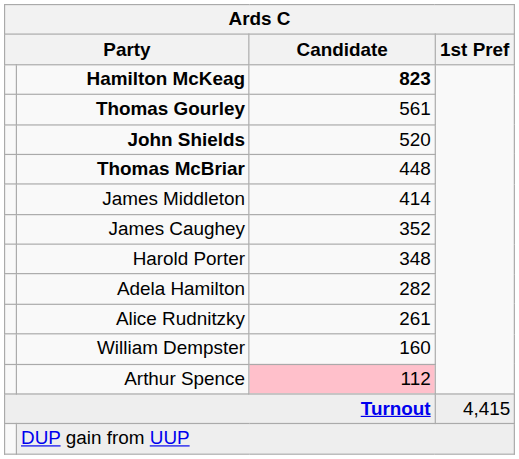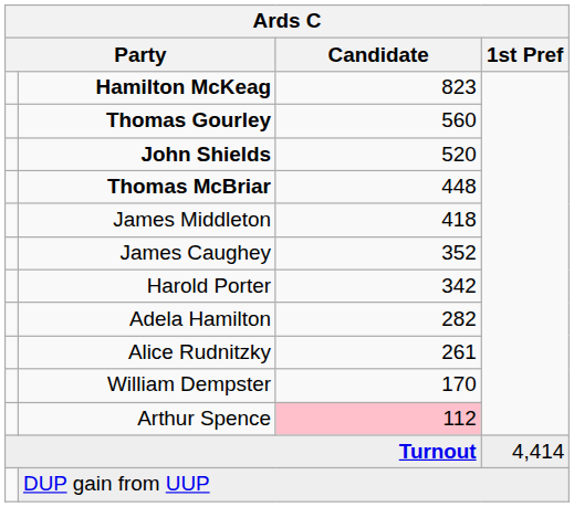Hamilton McKeag | Candidate: bold -> normal
Thomas Gourley | Candidate: 561 -> 560
James Middleton | Candidate: 414 -> 418
Harold Porter | Candidate: 348 -> 342
William Dempster | Candidate: 160 -> 170
Turnout | 1st Pref: 4,415 -> 4,414
